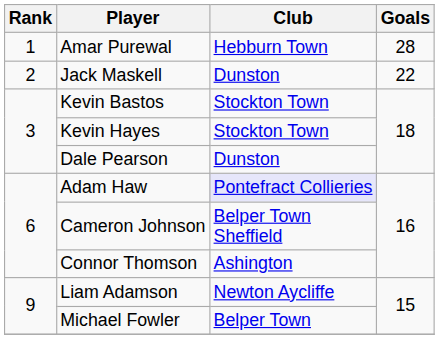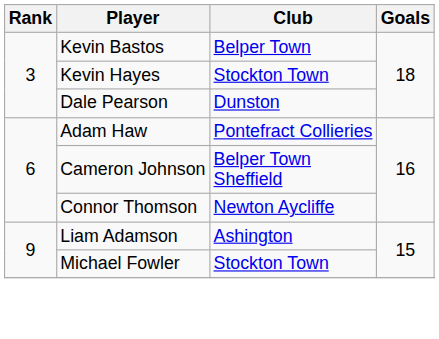- row: 1 | Amar Purewal | Hebburn Town | 28
- row: 2 | Jack Maskell | Dunston | 22
Kevin Bastos | Club: Stockton Town -> Belper Town
Adam Haw | Club: lavender background -> no background
Connor Thomson | Club: Ashington -> Newton Aycliffe
Liam Adamson | Club: Newton Aycliffe -> Ashington
Michael Fowler | Club: Belper Town -> Stockton Town
